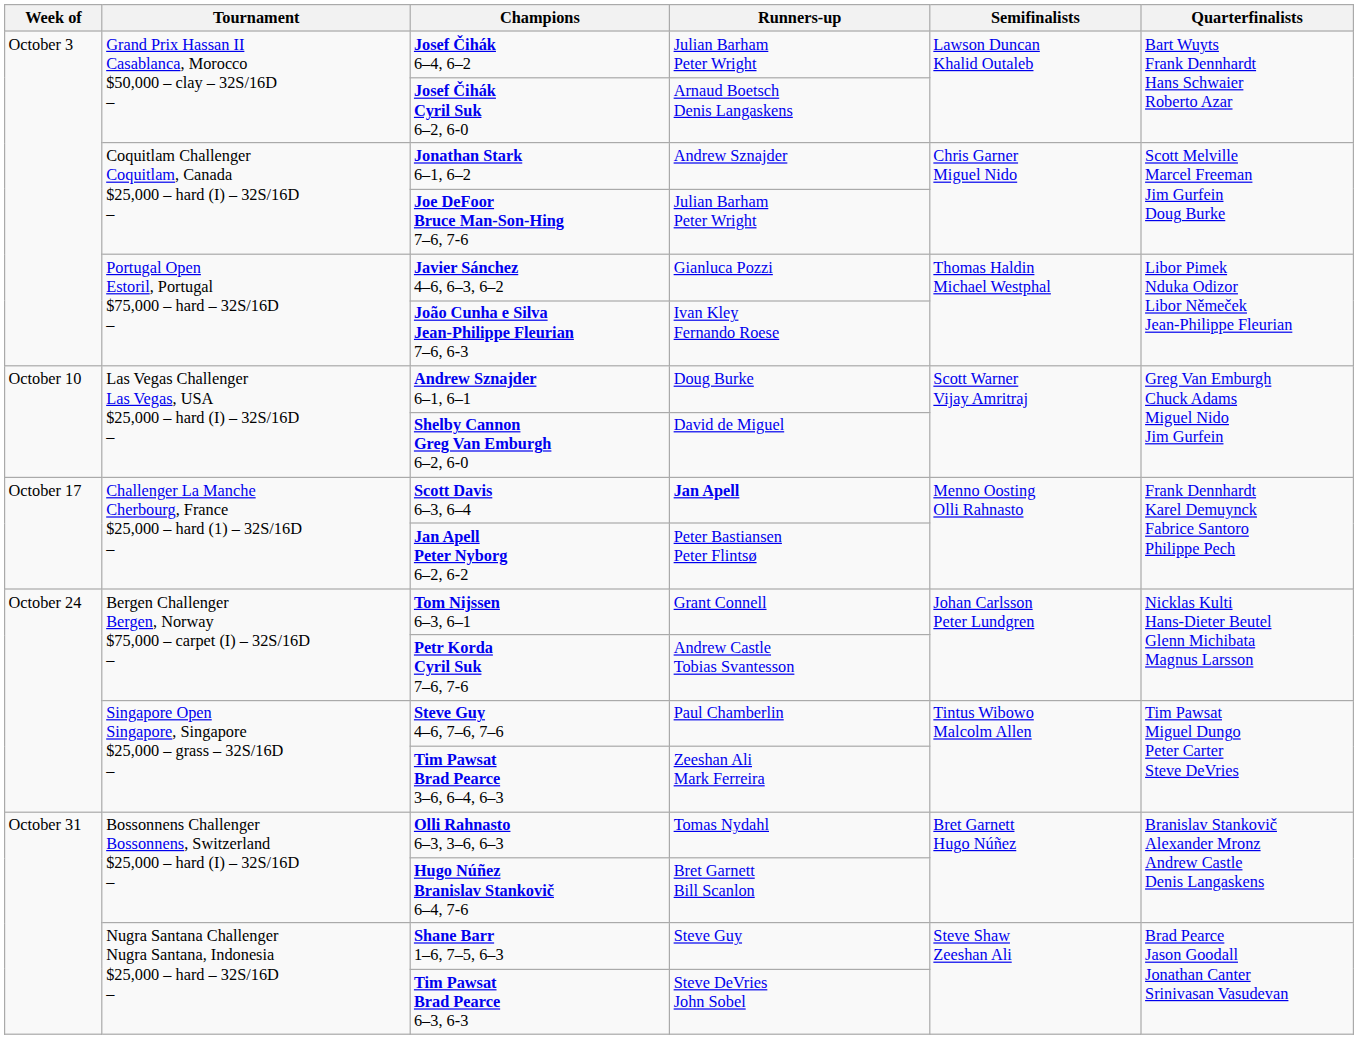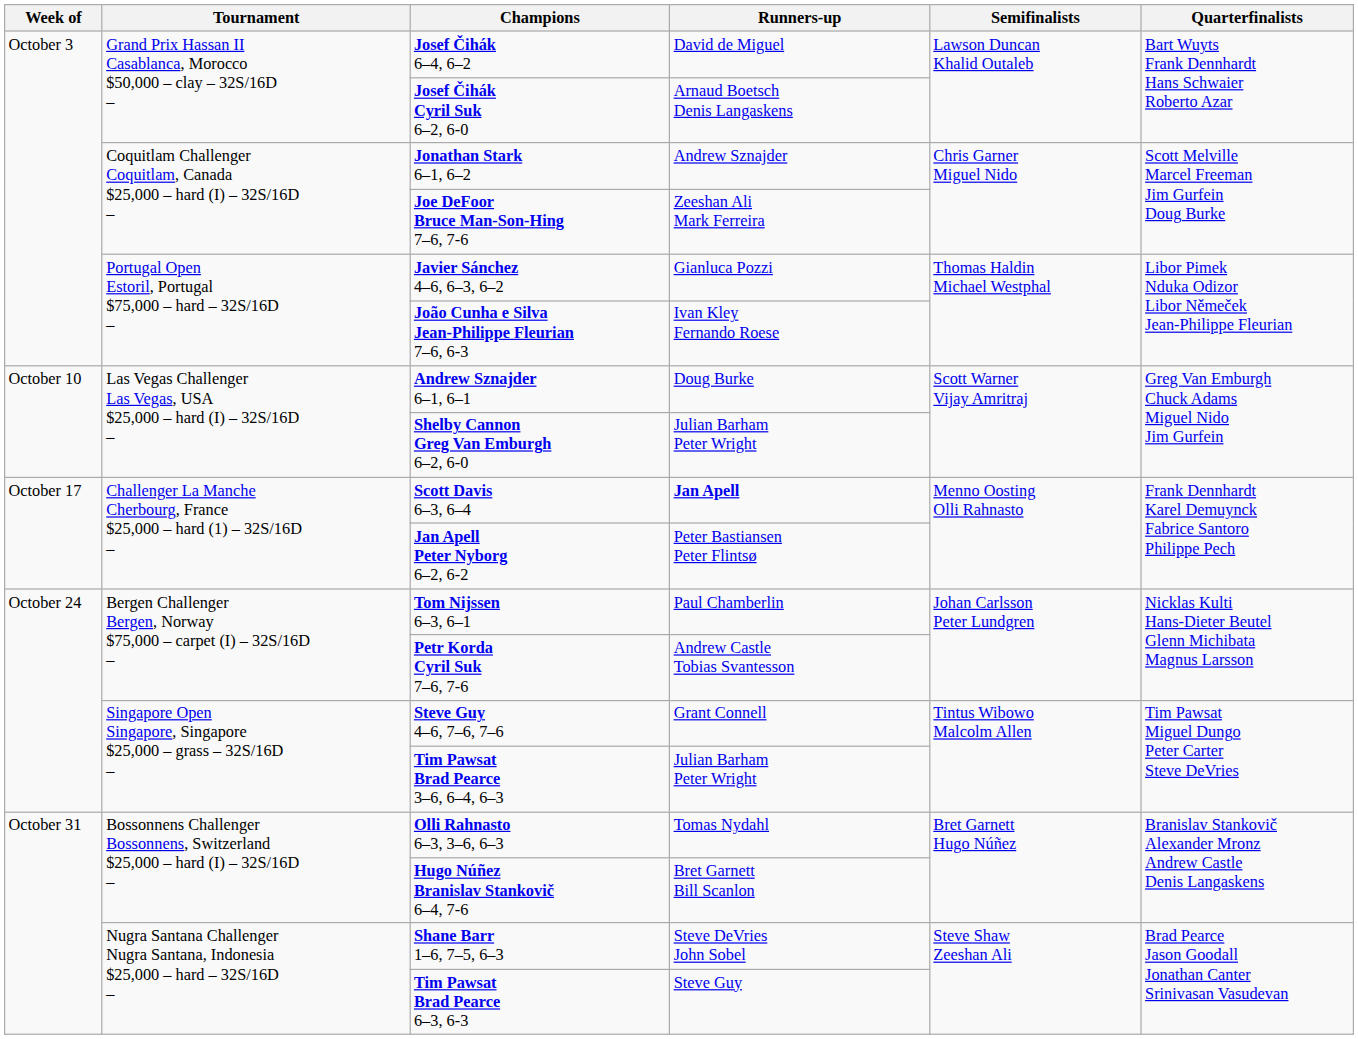Josef Čihák 6–4, 6–2 | Runners-up: Julian Barham Peter Wright -> David de Miguel
Joe DeFoor Bruce Man-Son-Hing 7–6, 7-6 | Runners-up: Julian Barham Peter Wright -> Zeeshan Ali Mark Ferreira
Shelby Cannon Greg Van Emburgh 6–2, 6-0 | Runners-up: David de Miguel -> Julian Barham Peter Wright
Tom Nijssen 6–3, 6–1 | Runners-up: Grant Connell -> Paul Chamberlin
Steve Guy 4–6, 7–6, 7–6 | Runners-up: Paul Chamberlin -> Grant Connell
Tim Pawsat Brad Pearce 3–6, 6–4, 6–3 | Runners-up: Zeeshan Ali Mark Ferreira -> Julian Barham Peter Wright
Shane Barr 1–6, 7–5, 6–3 | Runners-up: Steve Guy -> Steve DeVries John Sobel
Tim Pawsat Brad Pearce 6–3, 6-3 | Runners-up: Steve DeVries John Sobel -> Steve Guy
